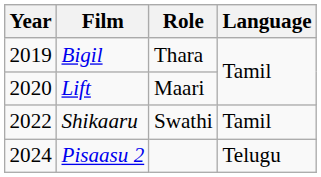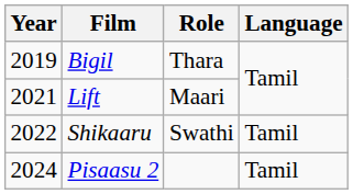Lift | Year: 2020 -> 2021
Pisaasu 2 | Language: Telugu -> Tamil
